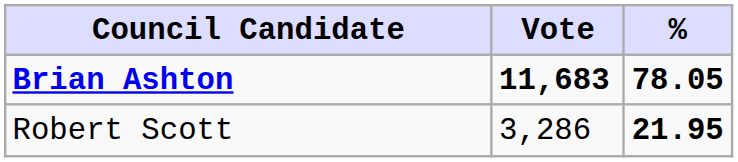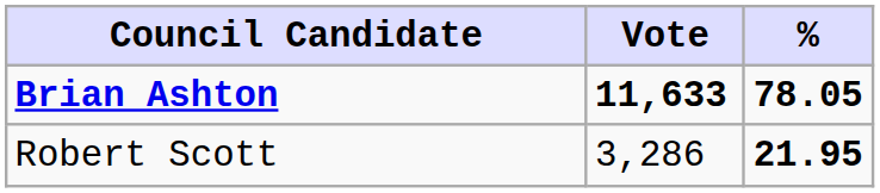Brian Ashton | Vote: 11,683 -> 11,633
